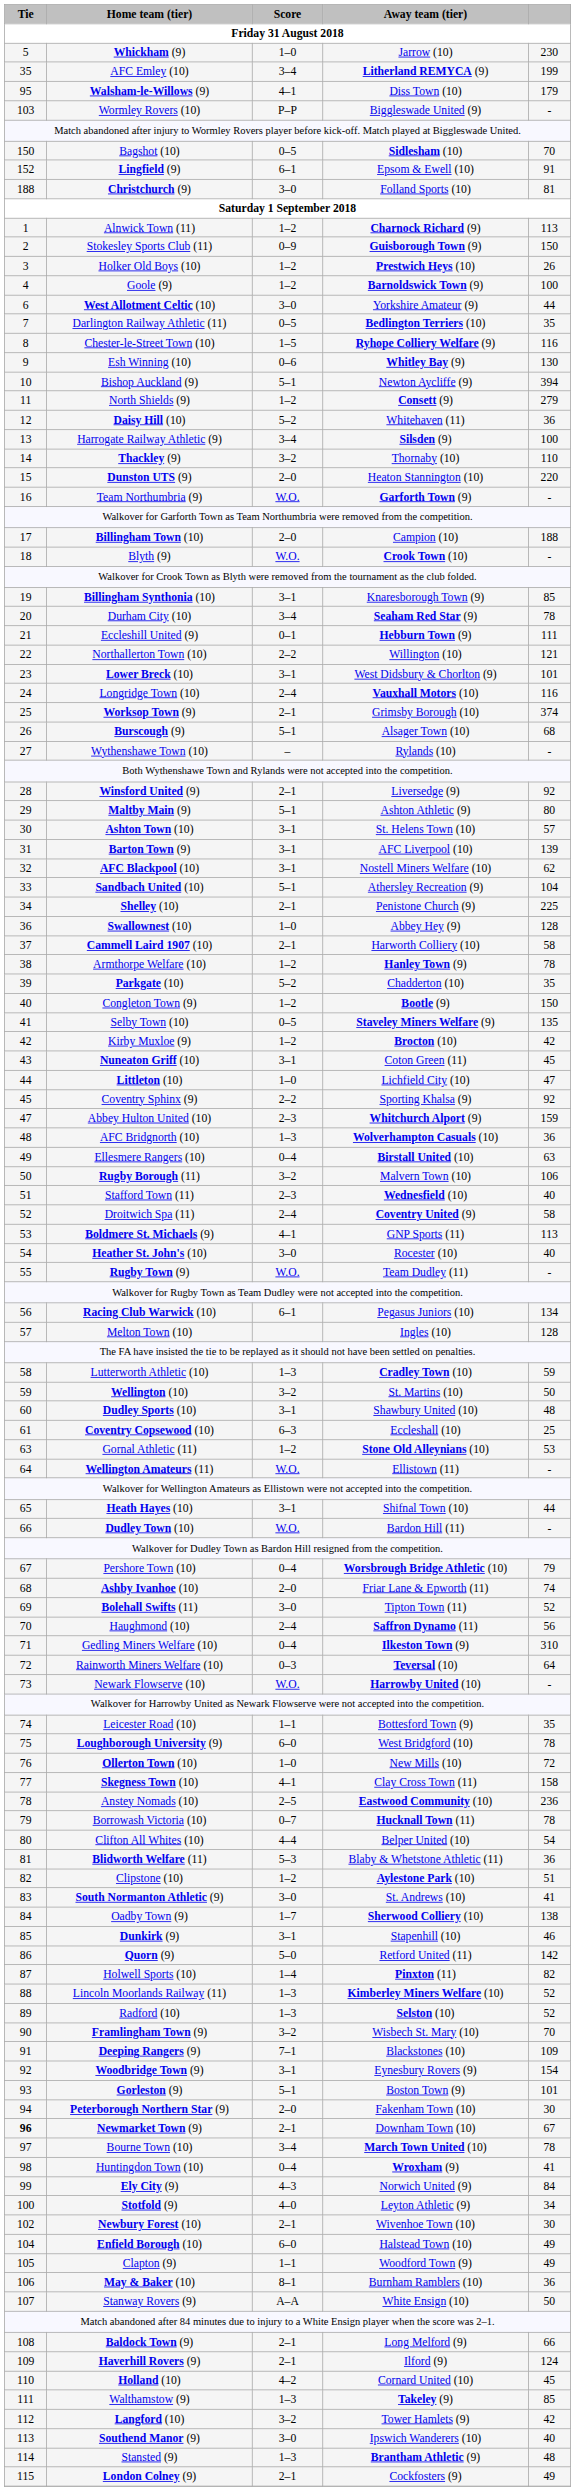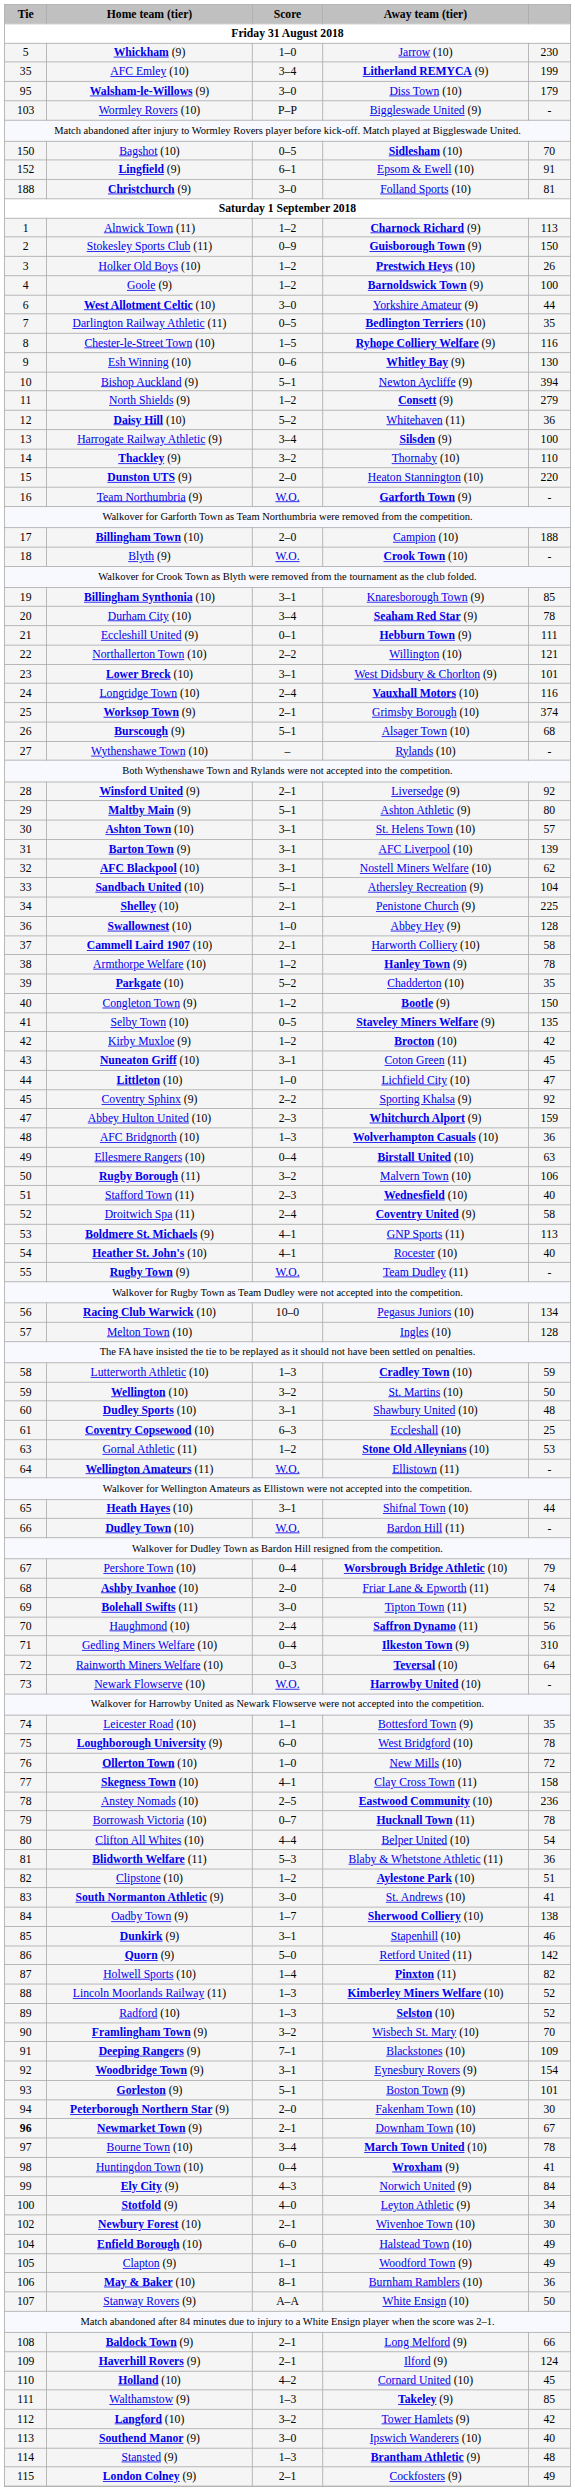Walsham-le-Willows (9) | Score: 4–1 -> 3–0
Heather St. John's (10) | Score: 3–0 -> 4–1
Racing Club Warwick (10) | Score: 6–1 -> 10–0
